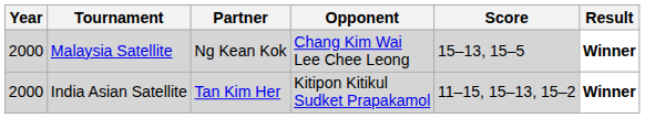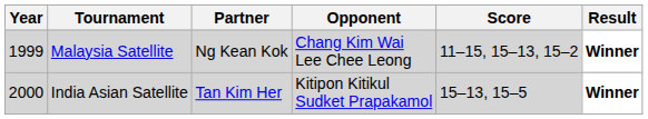Malaysia Satellite | Year: 2000 -> 1999
Malaysia Satellite | Score: 15–13, 15–5 -> 11–15, 15–13, 15–2
India Asian Satellite | Score: 11–15, 15–13, 15–2 -> 15–13, 15–5
